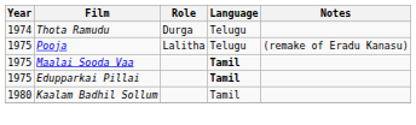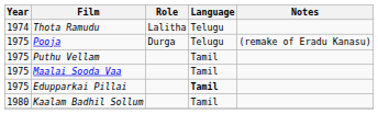Thota Ramudu | Role: Durga -> Lalitha
Pooja | Role: Lalitha -> Durga
+ row: 1975 | Puthu Vellam | Tamil
Maalai Sooda Vaa | Language: bold -> normal
